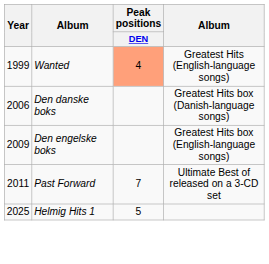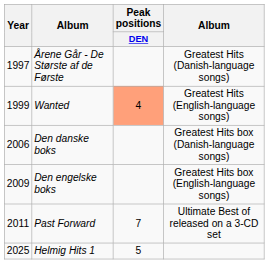+ row: 1997 | Årene Går - De Største af de Første | Greatest Hits (Danish-language songs)
